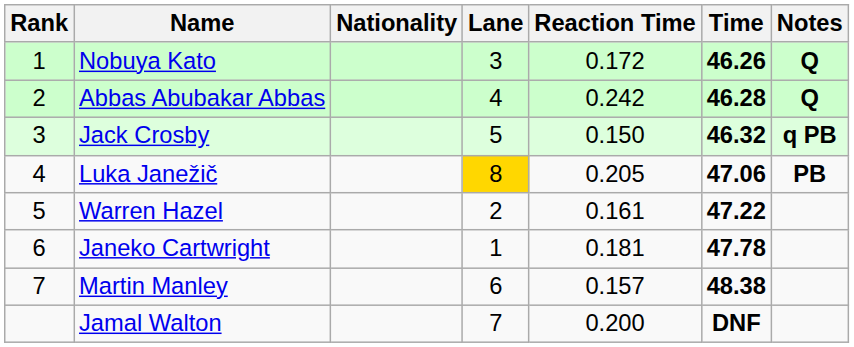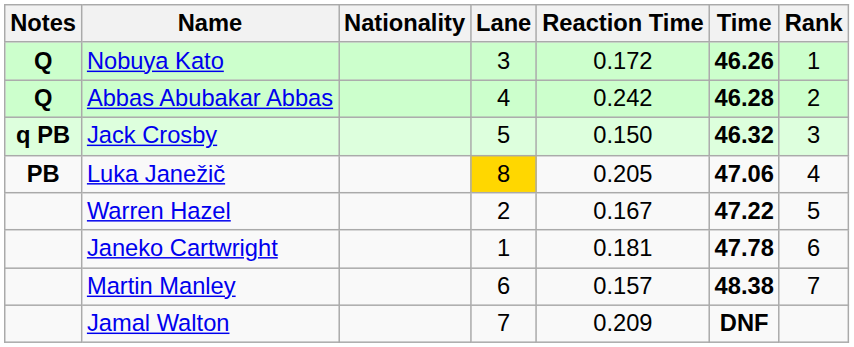columns swapped: Rank <-> Notes
Warren Hazel | Reaction Time: 0.161 -> 0.167
Jamal Walton | Reaction Time: 0.200 -> 0.209
